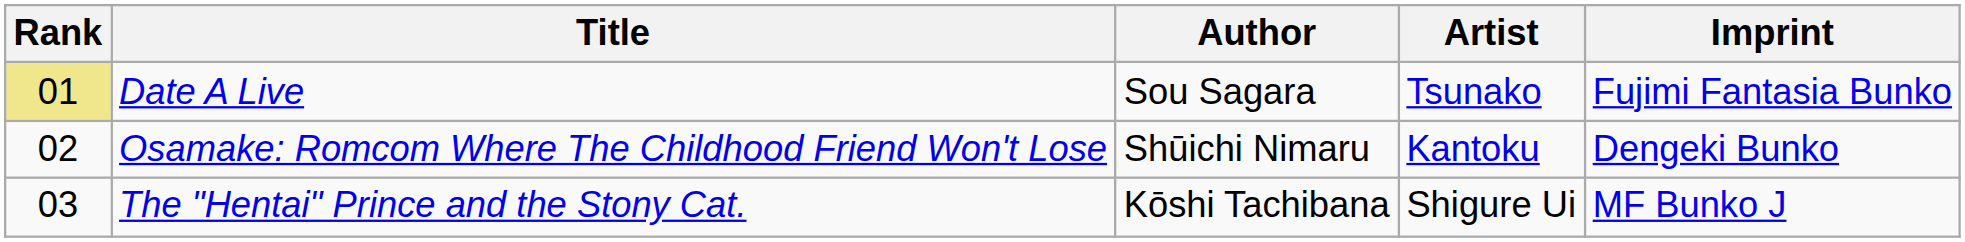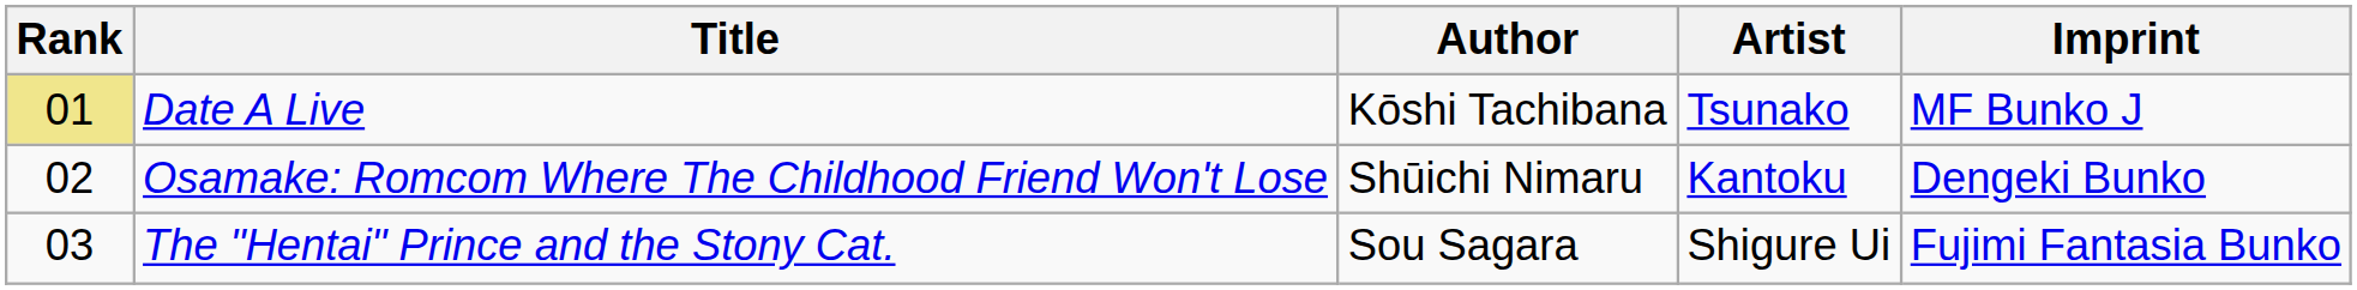Date A Live | Author: Sou Sagara -> Kōshi Tachibana
Date A Live | Imprint: Fujimi Fantasia Bunko -> MF Bunko J
The "Hentai" Prince and the Stony Cat. | Author: Kōshi Tachibana -> Sou Sagara
The "Hentai" Prince and the Stony Cat. | Imprint: MF Bunko J -> Fujimi Fantasia Bunko
